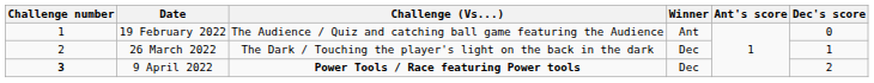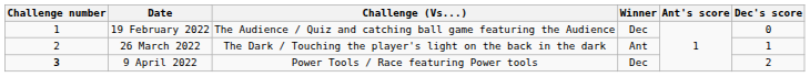19 February 2022 | Winner: Ant -> Dec
26 March 2022 | Winner: Dec -> Ant
9 April 2022 | Challenge (Vs...): bold -> normal
